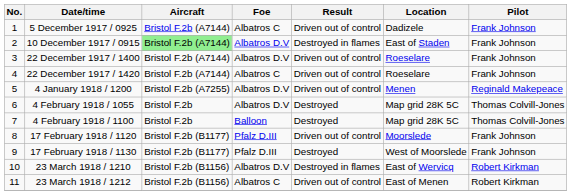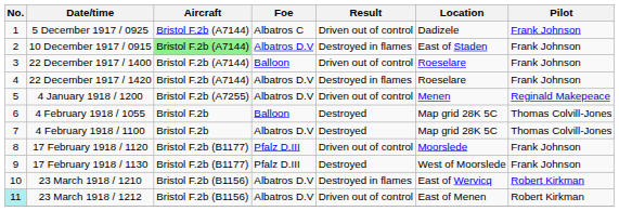22 December 1917 / 1400 | Foe: Albatros D.V -> Balloon
22 December 1917 / 1420 | Foe: Albatros C -> Albatros D.V
22 December 1917 / 1420 | Result: Driven out of control -> Destroyed in flames
4 February 1918 / 1055 | Foe: Albatros D.V -> Balloon
4 February 1918 / 1100 | Foe: Balloon -> Albatros D.V
23 March 1918 / 1212 | No.: no background -> paleturquoise background
23 March 1918 / 1212 | Foe: Albatros C -> Albatros D.V
